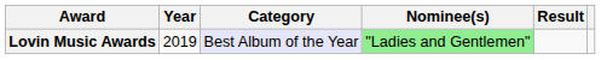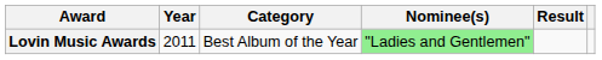Lovin Music Awards | Year: 2019 -> 2011
Lovin Music Awards | Category: lavender background -> no background
